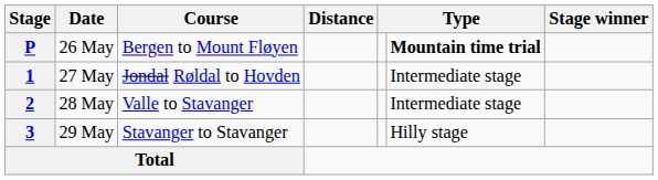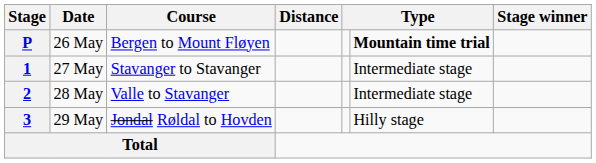1 | Course: Jondal Røldal to Hovden -> Stavanger to Stavanger
3 | Course: Stavanger to Stavanger -> Jondal Røldal to Hovden
